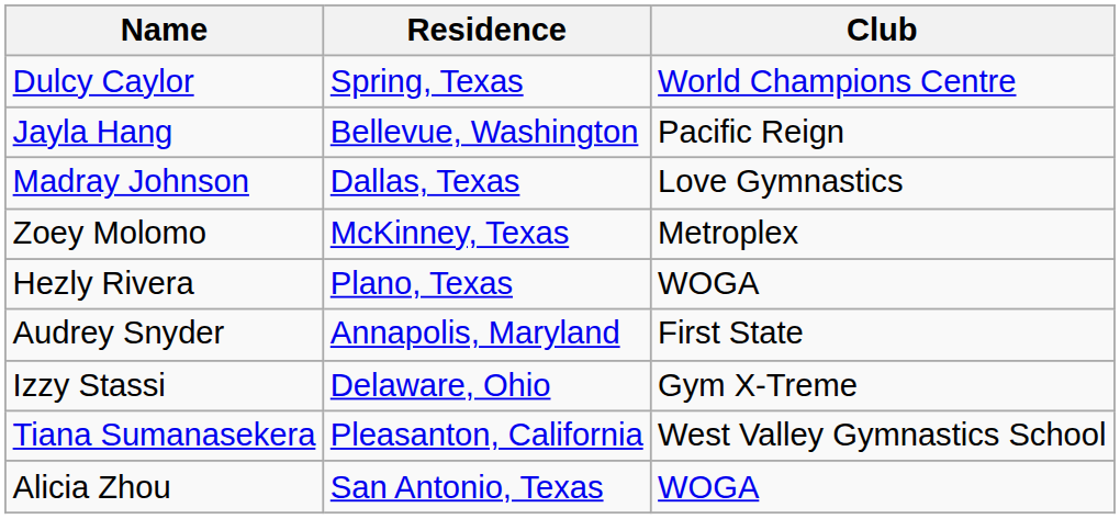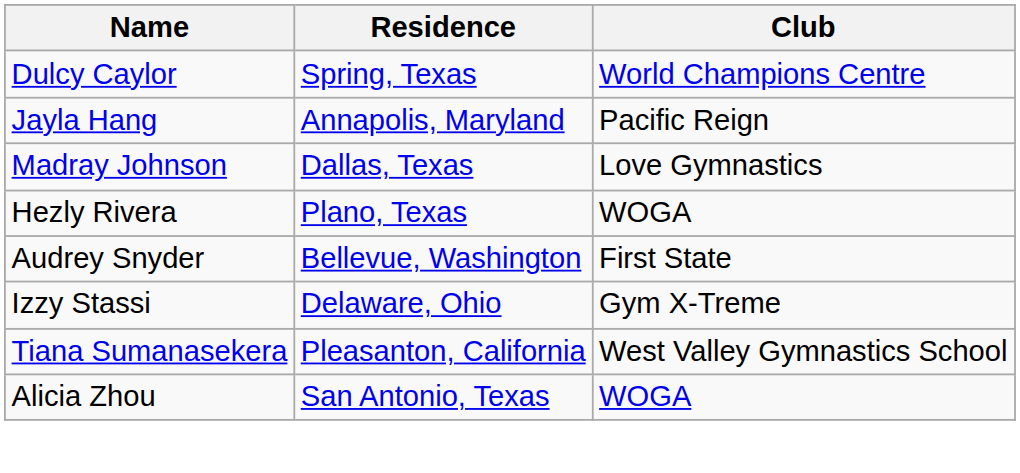Jayla Hang | Residence: Bellevue, Washington -> Annapolis, Maryland
- row: Zoey Molomo | McKinney, Texas | Metroplex
Audrey Snyder | Residence: Annapolis, Maryland -> Bellevue, Washington
